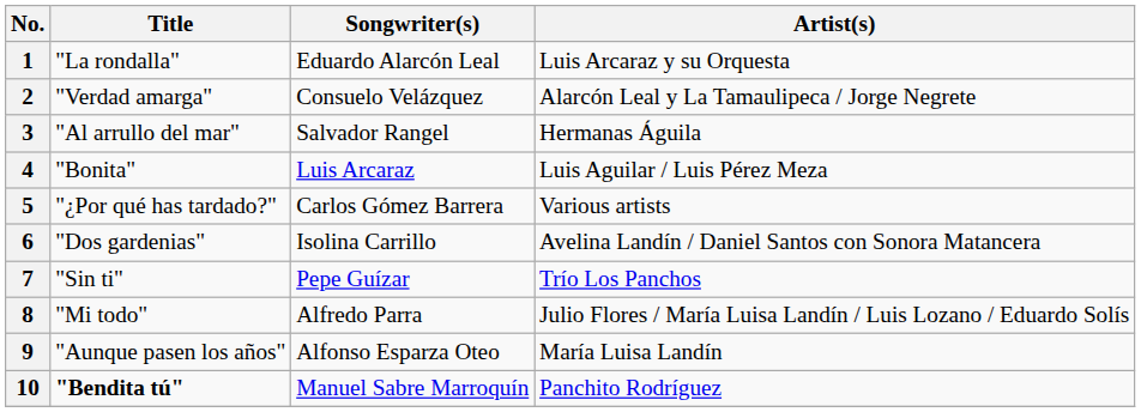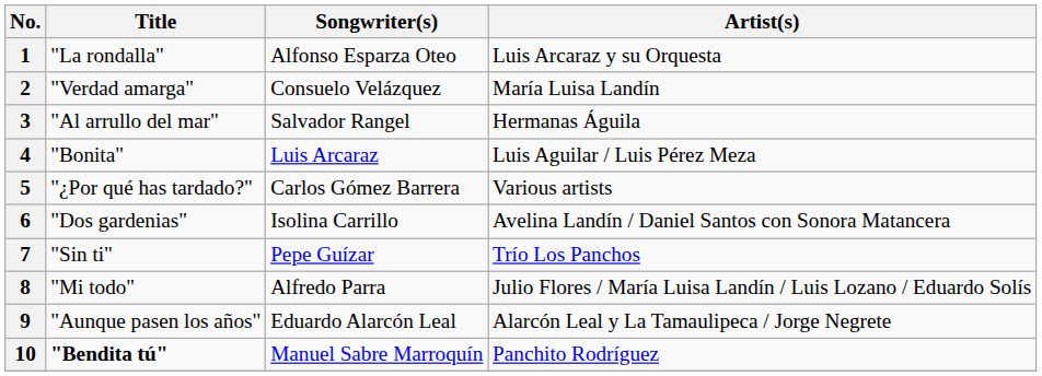1 | Songwriter(s): Eduardo Alarcón Leal -> Alfonso Esparza Oteo
2 | Artist(s): Alarcón Leal y La Tamaulipeca / Jorge Negrete -> María Luisa Landín
9 | Songwriter(s): Alfonso Esparza Oteo -> Eduardo Alarcón Leal
9 | Artist(s): María Luisa Landín -> Alarcón Leal y La Tamaulipeca / Jorge Negrete
